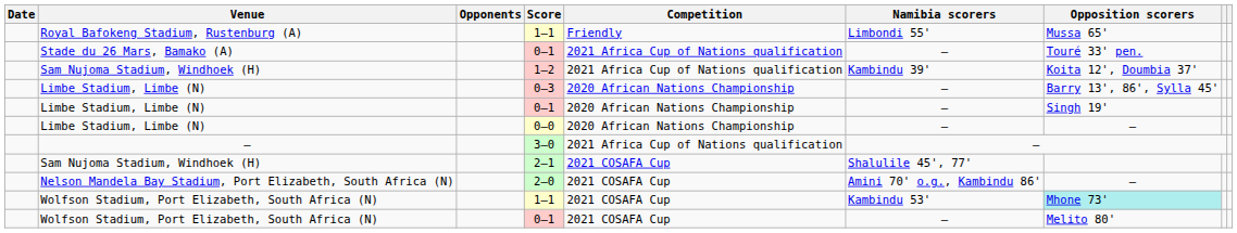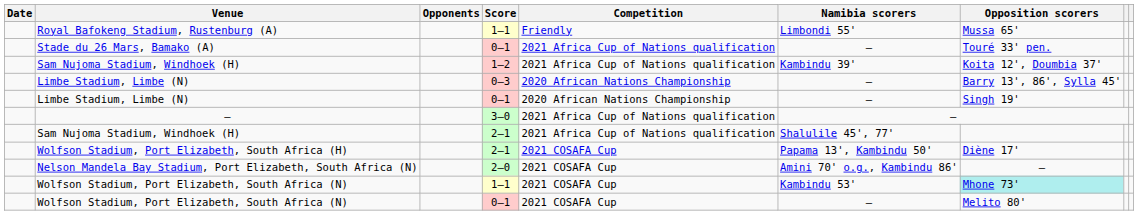- row: Limbe Stadium, Limbe (N) | 0–0 | 2020 African Nations Championship | — | —
Sam Nujoma Stadium, Windhoek (H) / 2–1 | Competition: 2021 COSAFA Cup -> 2021 Africa Cup of Nations qualification
+ row: Wolfson Stadium, Port Elizabeth, South Africa (H) | 2–1 | 2021 COSAFA Cup | Papama 13', Kambindu 50' | Diène 17'
